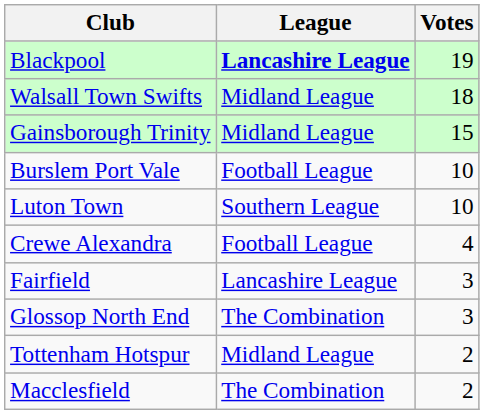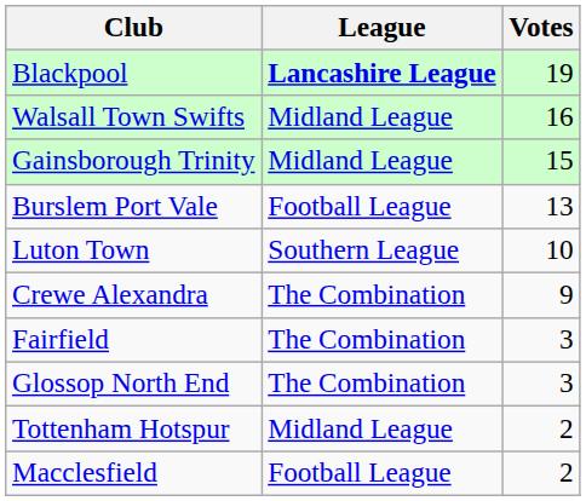Walsall Town Swifts | Votes: 18 -> 16
Burslem Port Vale | Votes: 10 -> 13
Crewe Alexandra | League: Football League -> The Combination
Crewe Alexandra | Votes: 4 -> 9
Fairfield | League: Lancashire League -> The Combination
Macclesfield | League: The Combination -> Football League
